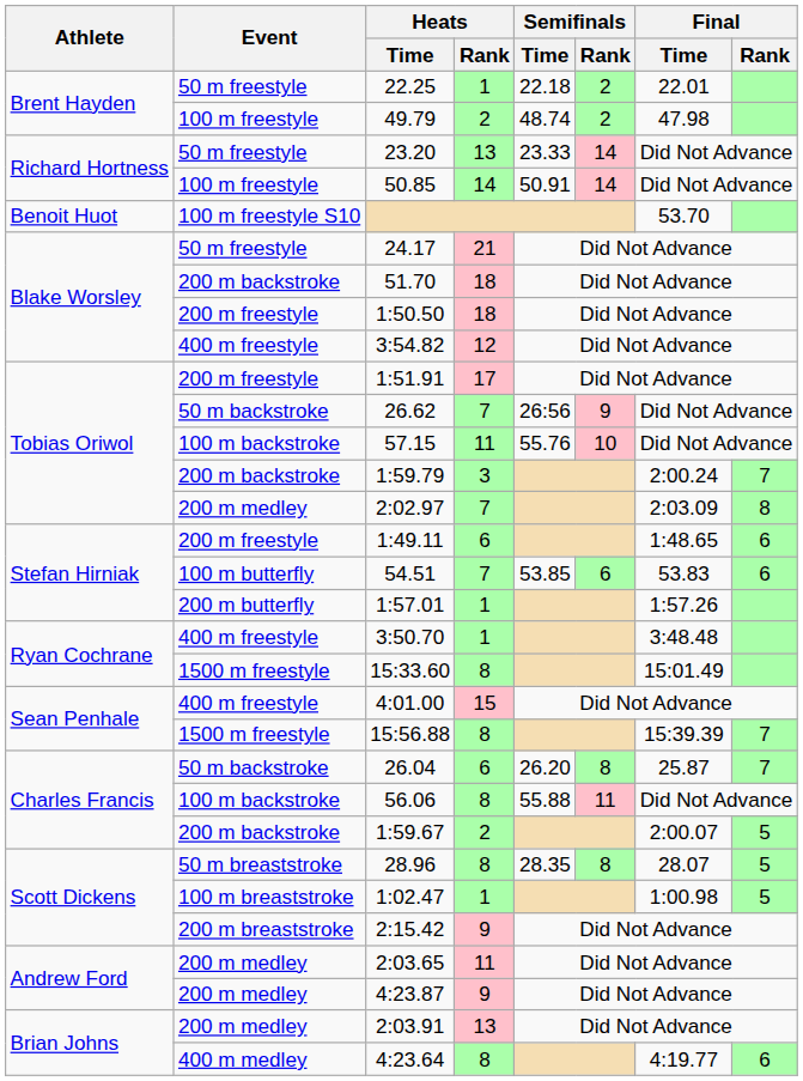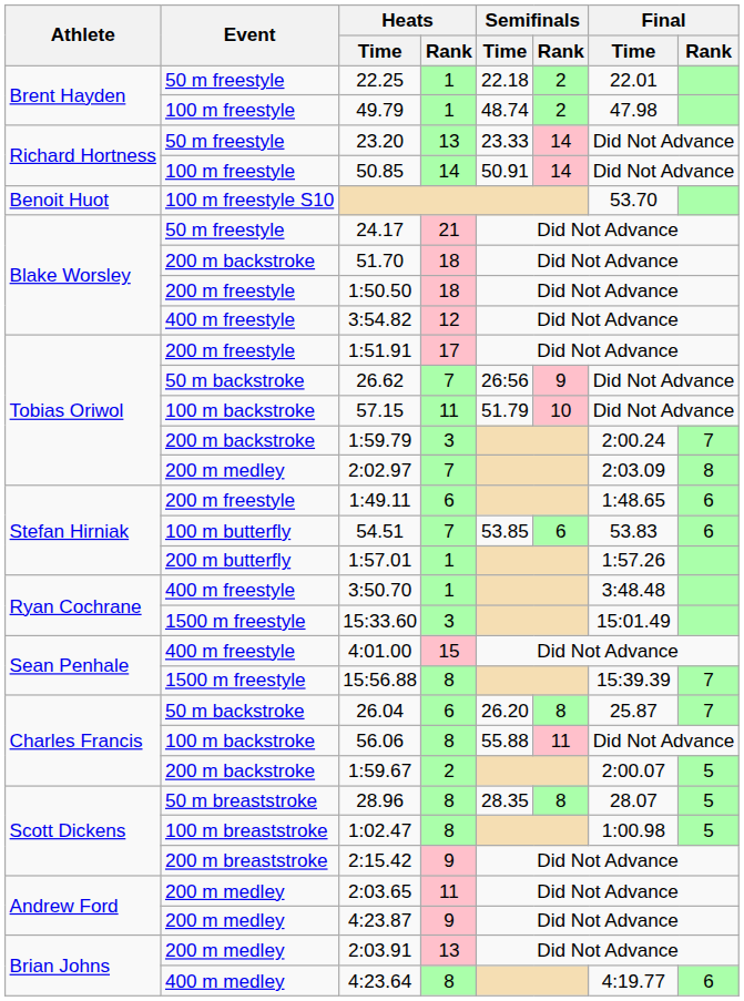49.79 | Heats / Rank: 2 -> 1
57.15 | Semifinals / Time: 55.76 -> 51.79
15:33.60 | Heats / Rank: 8 -> 3
1:02.47 | Heats / Rank: 1 -> 8
